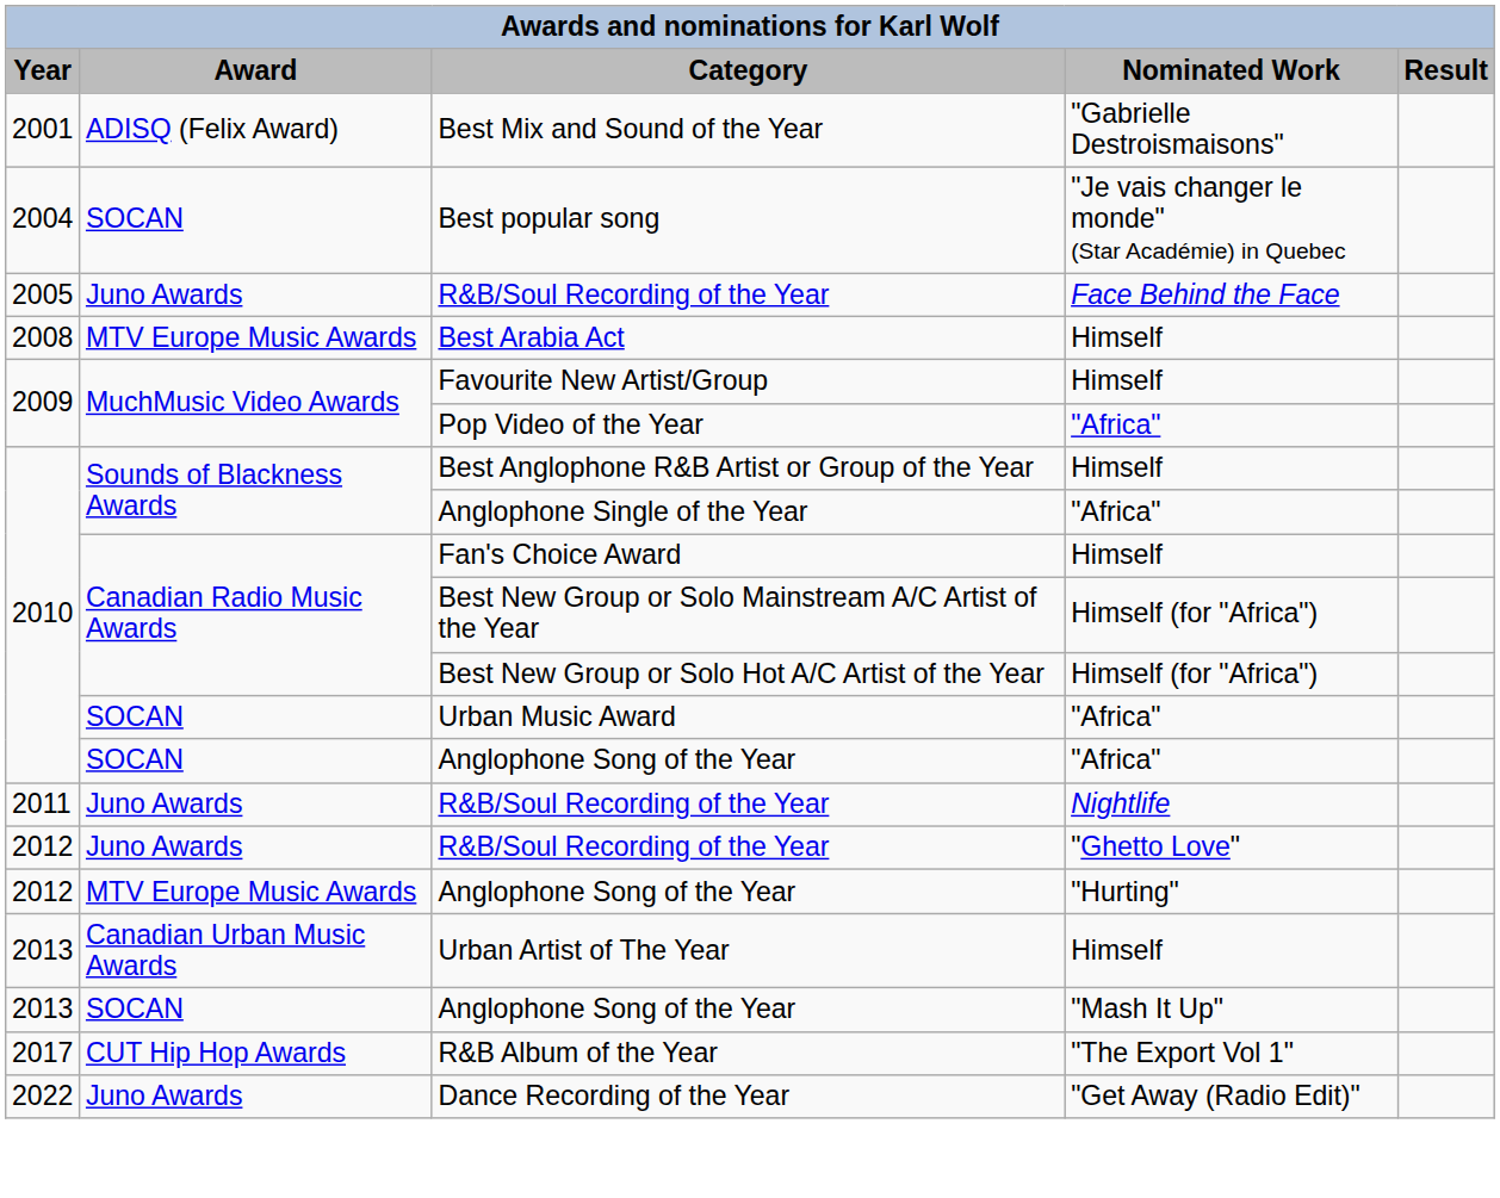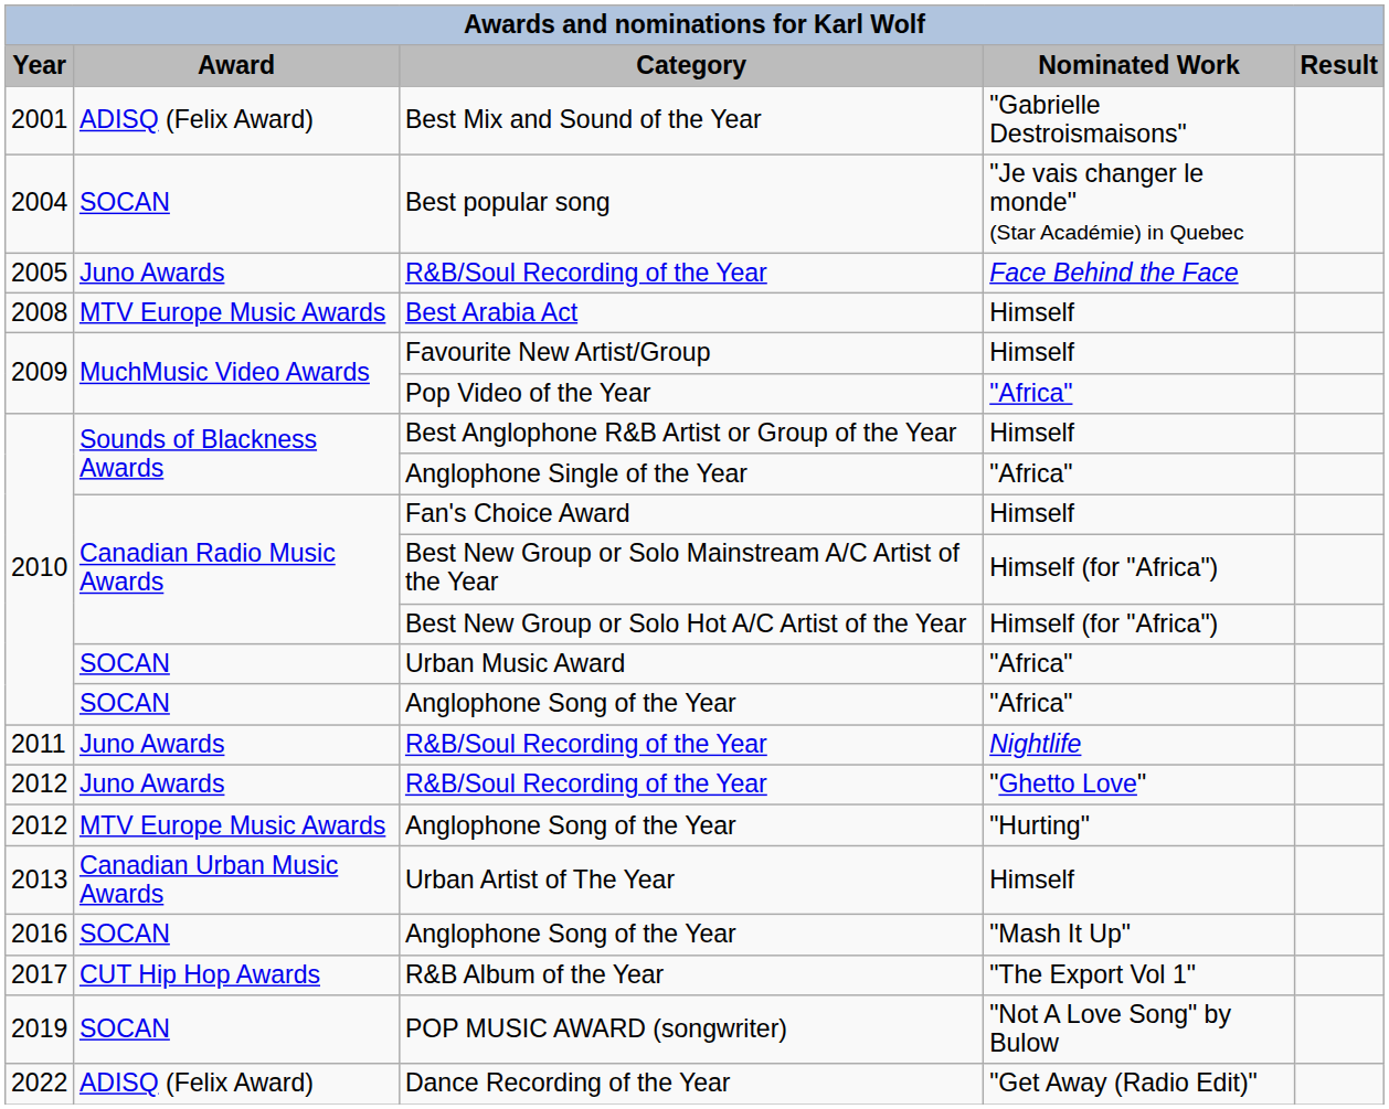Anglophone Song of the Year / "Mash It Up" | Year: 2013 -> 2016
+ row: 2019 | SOCAN | POP MUSIC AWARD (songwriter) | "Not A Love Song" by Bulow
Dance Recording of the Year | Award: Juno Awards -> ADISQ (Felix Award)
